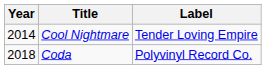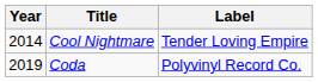Coda | Year: 2018 -> 2019
